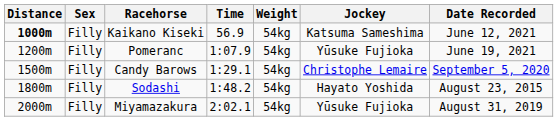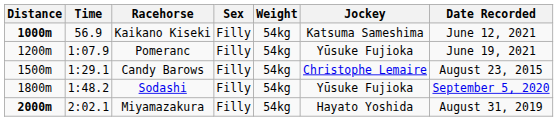columns swapped: Time <-> Sex
Candy Barows | Date Recorded: September 5, 2020 -> August 23, 2015
Sodashi | Jockey: Hayato Yoshida -> Yūsuke Fujioka
Sodashi | Date Recorded: August 23, 2015 -> September 5, 2020
Miyamazakura | Distance: normal -> bold
Miyamazakura | Jockey: Yūsuke Fujioka -> Hayato Yoshida
